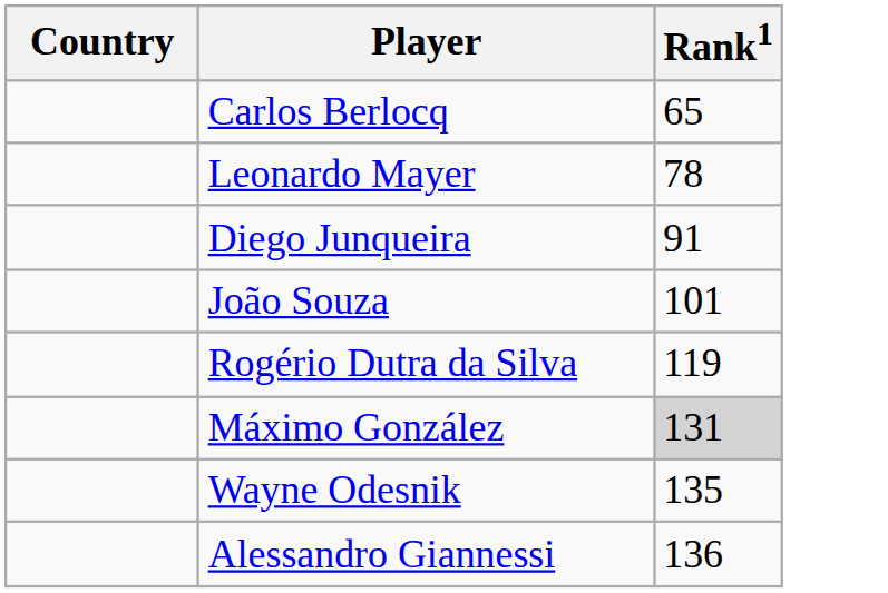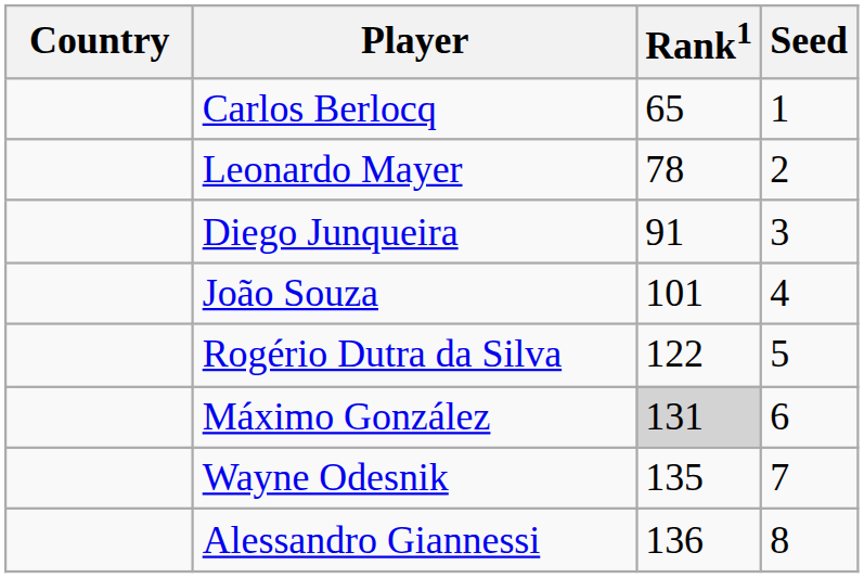+ column: Seed | 1 | 2 | 3 | 4 | 5 | 6 | 7 | 8
Rogério Dutra da Silva | Rank1: 119 -> 122
